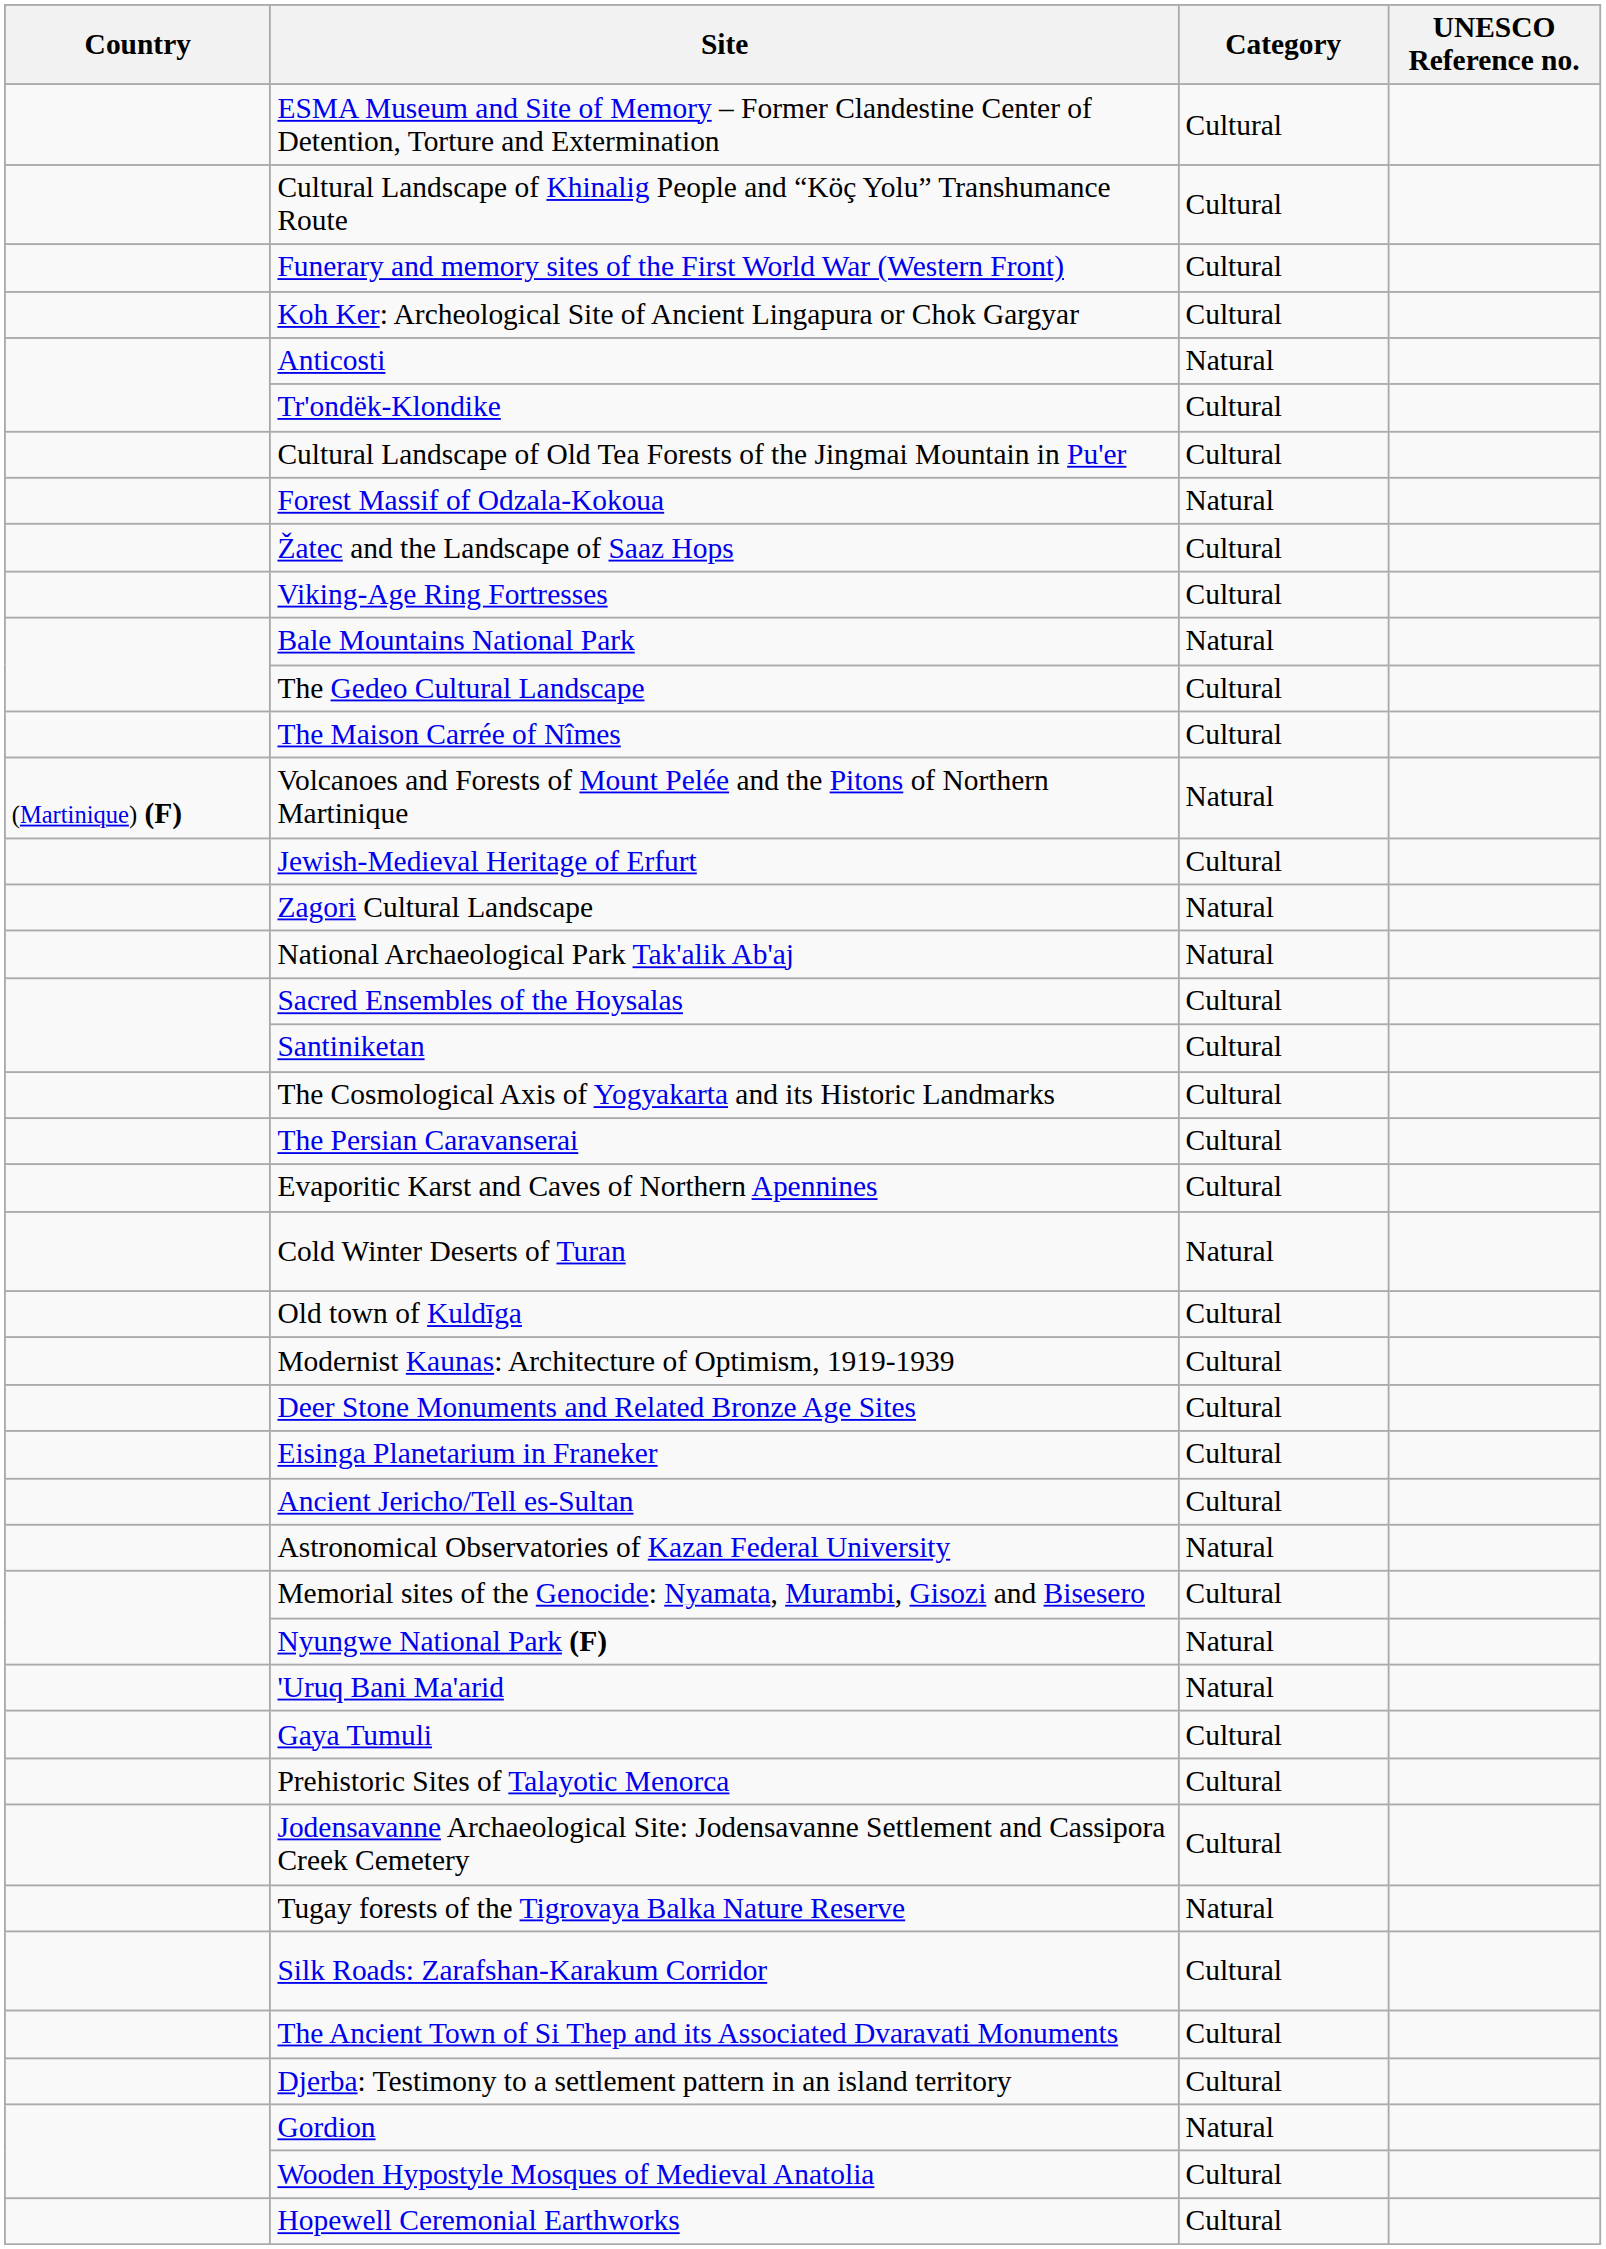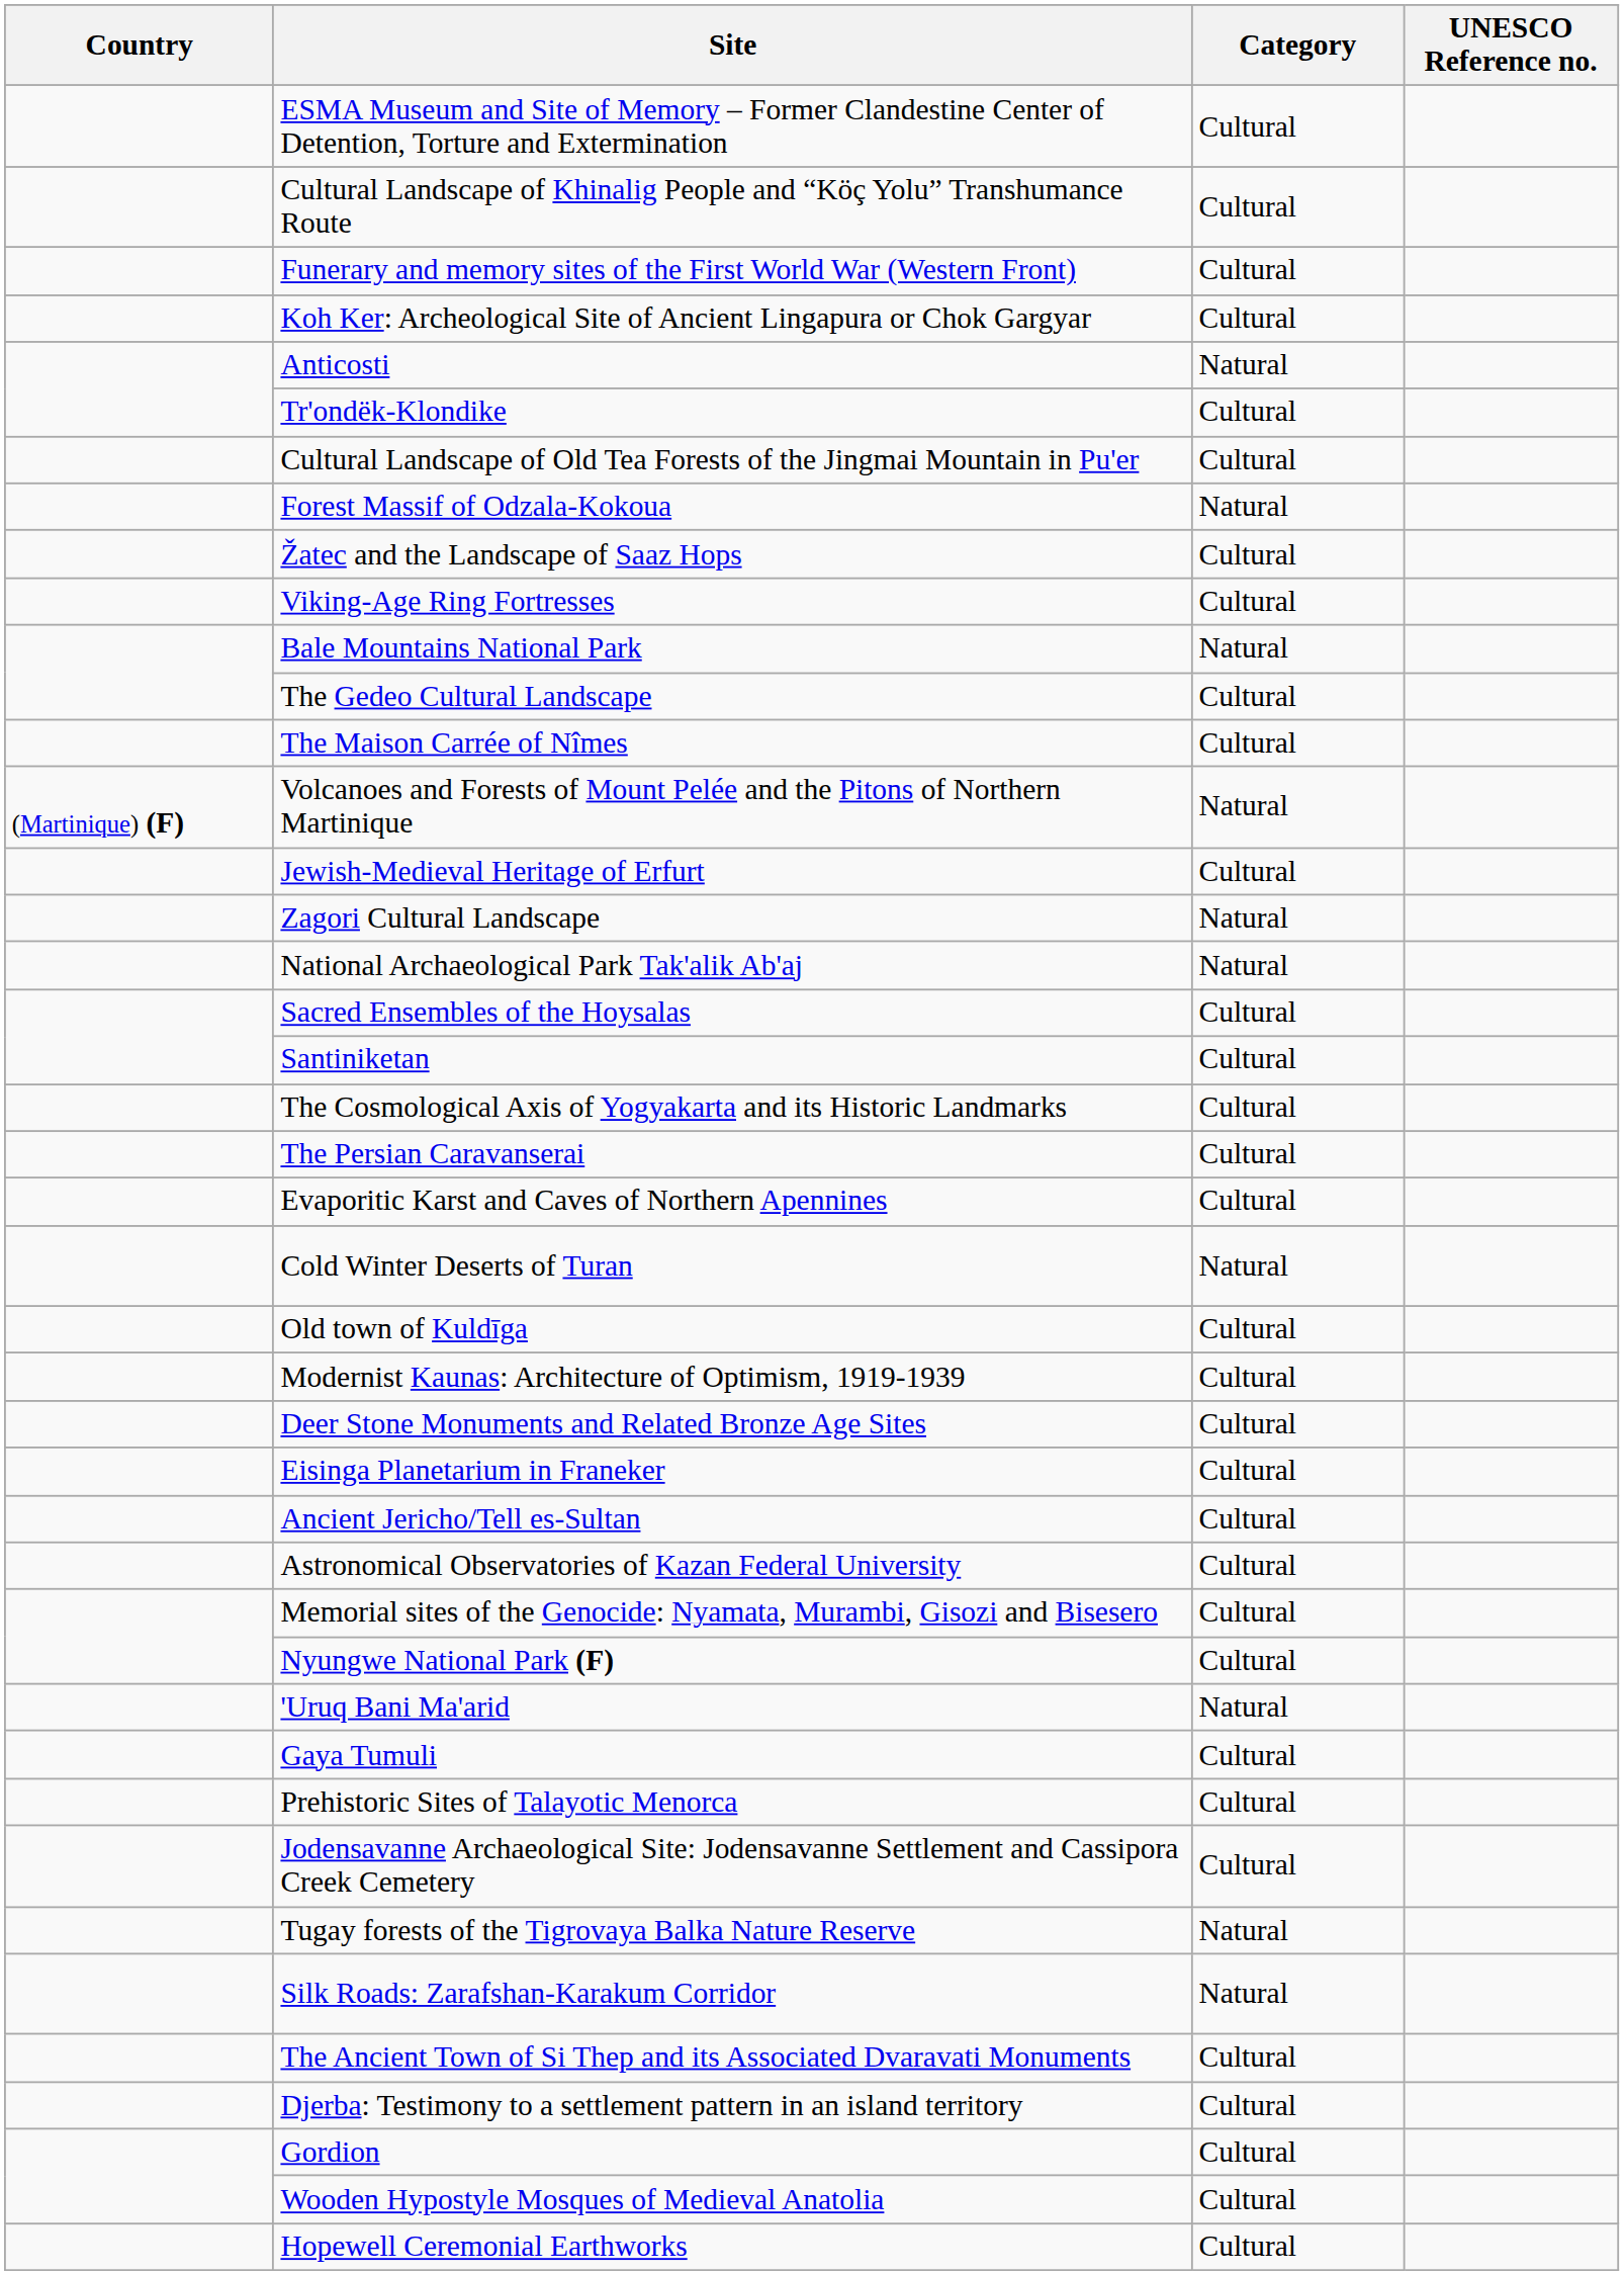Astronomical Observatories of Kazan Federal University | Category: Natural -> Cultural
Nyungwe National Park (F) | Category: Natural -> Cultural
Silk Roads: Zarafshan-Karakum Corridor | Category: Cultural -> Natural
Gordion | Category: Natural -> Cultural
